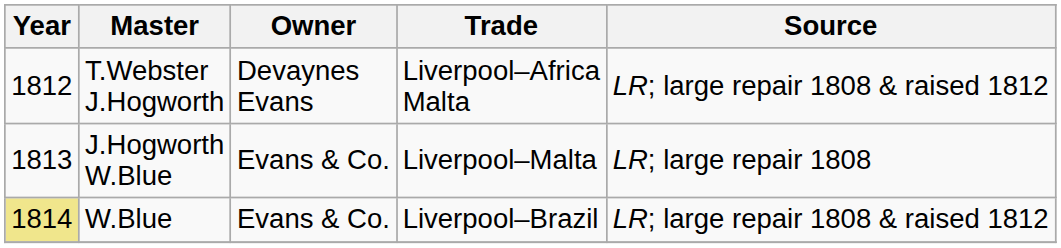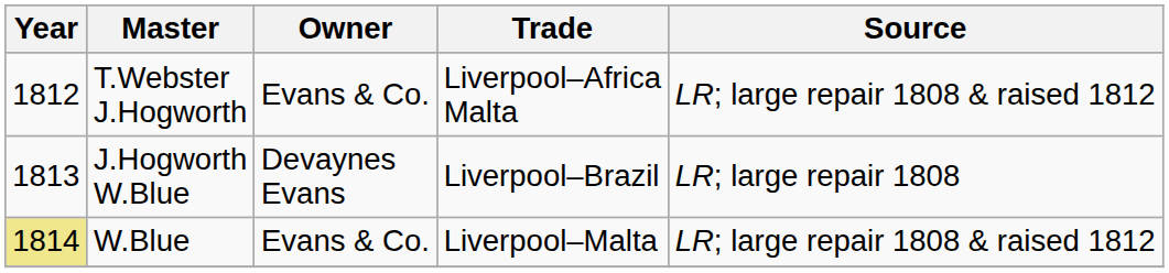T.Webster J.Hogworth | Owner: Devaynes Evans -> Evans & Co.
J.Hogworth W.Blue | Owner: Evans & Co. -> Devaynes Evans
J.Hogworth W.Blue | Trade: Liverpool–Malta -> Liverpool–Brazil
W.Blue | Trade: Liverpool–Brazil -> Liverpool–Malta
